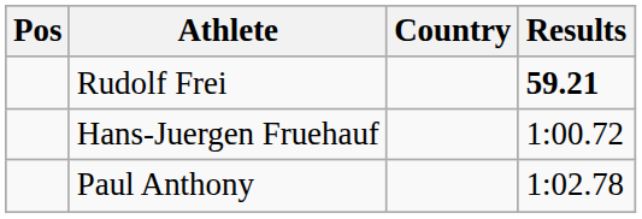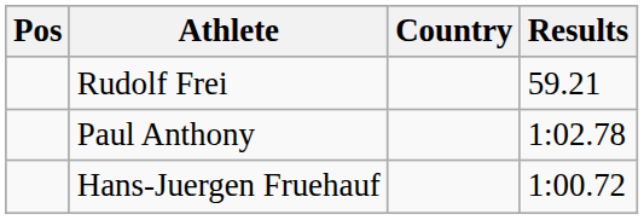Rudolf Frei | Results: bold -> normal
rows swapped: Hans-Juergen Fruehauf <-> Paul Anthony
